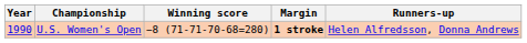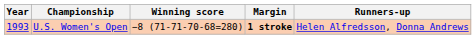U.S. Women's Open | Year: 1990 -> 1993
